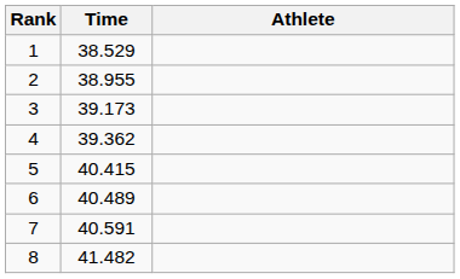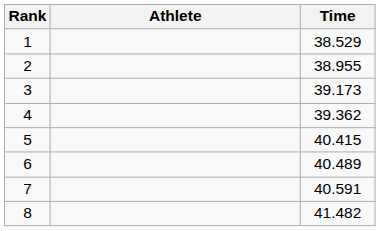columns swapped: Athlete <-> Time
